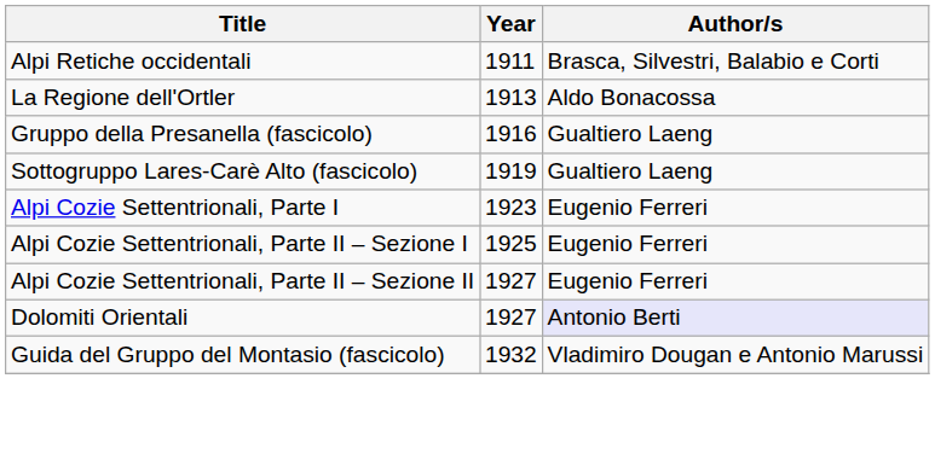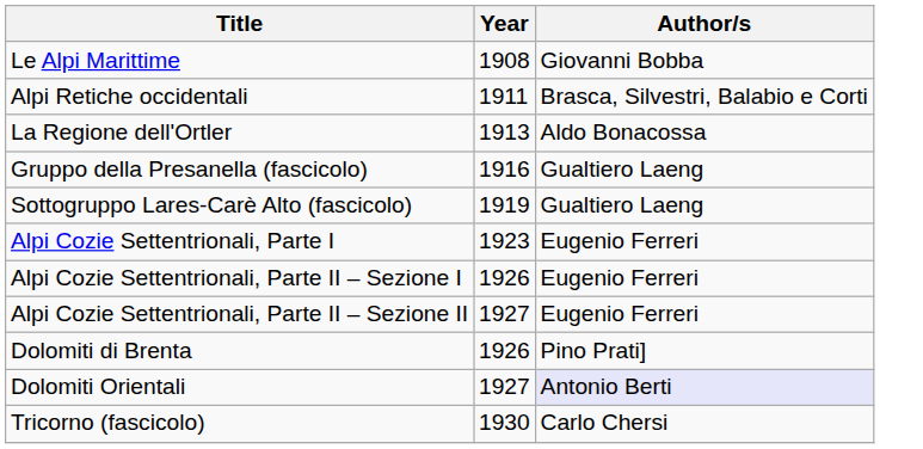+ row: Le Alpi Marittime | 1908 | Giovanni Bobba
Alpi Cozie Settentrionali, Parte II – Sezione I | Year: 1925 -> 1926
+ row: Dolomiti di Brenta | 1926 | Pino Prati]
+ row: Tricorno (fascicolo) | 1930 | Carlo Chersi
- row: Guida del Gruppo del Montasio (fascicolo) | 1932 | Vladimiro Dougan e Antonio Marussi
